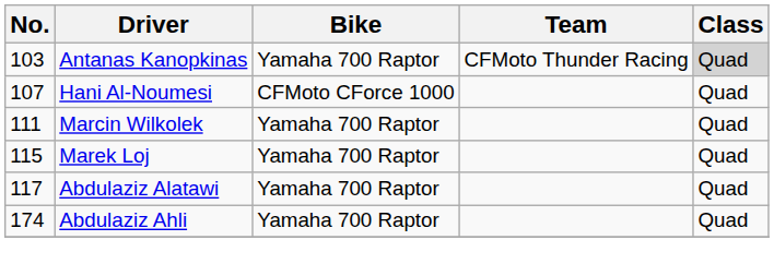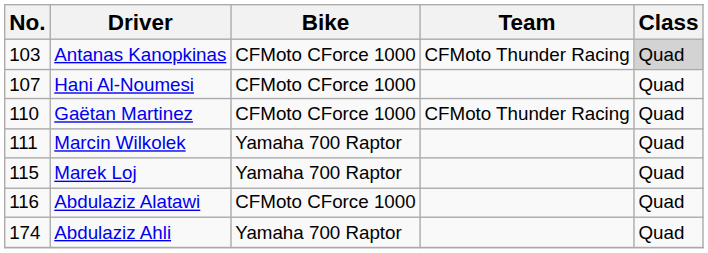Antanas Kanopkinas | Bike: Yamaha 700 Raptor -> CFMoto CForce 1000
+ row: 110 | Gaëtan Martinez | CFMoto CForce 1000 | CFMoto Thunder Racing | Quad
Abdulaziz Alatawi | No.: 117 -> 116
Abdulaziz Alatawi | Bike: Yamaha 700 Raptor -> CFMoto CForce 1000
